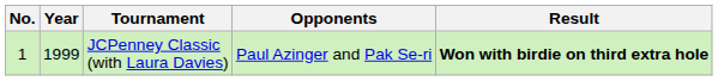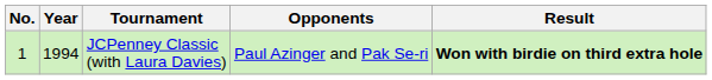JCPenney Classic (with Laura Davies) | Year: 1999 -> 1994
